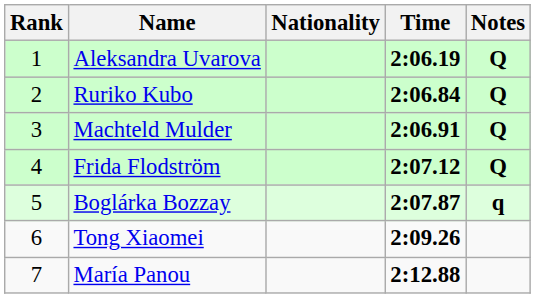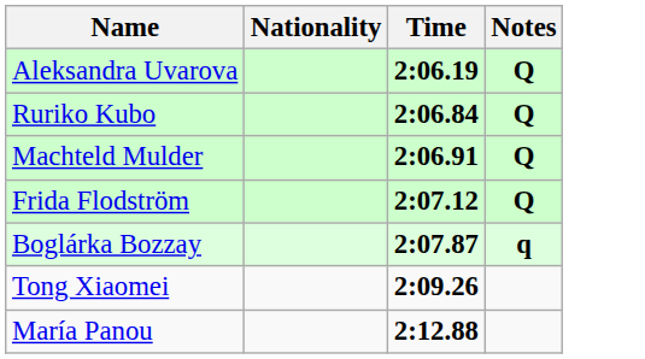- column: Rank | 1 | 2 | 3 | 4 | 5 | 6 | 7
